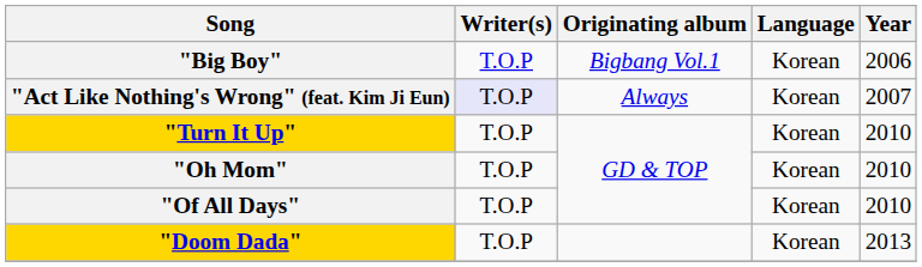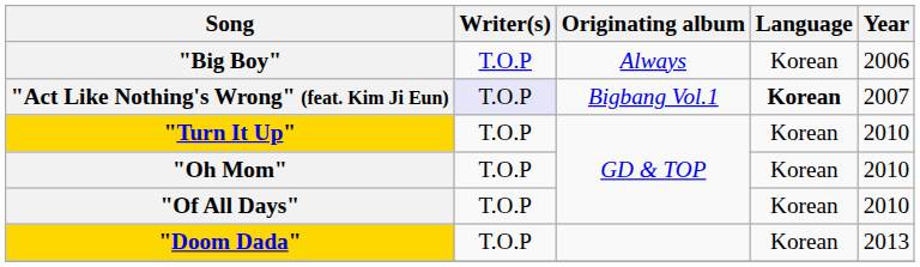"Big Boy" | Originating album: Bigbang Vol.1 -> Always
"Act Like Nothing's Wrong" (feat. Kim Ji Eun) | Originating album: Always -> Bigbang Vol.1
"Act Like Nothing's Wrong" (feat. Kim Ji Eun) | Language: normal -> bold
